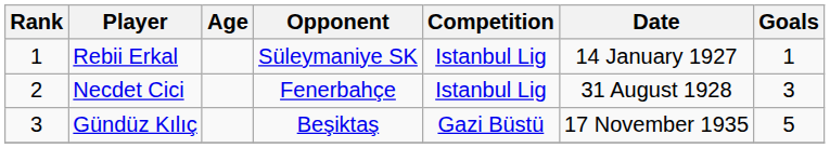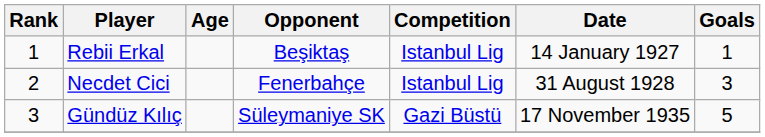Rebii Erkal | Opponent: Süleymaniye SK -> Beşiktaş
Gündüz Kılıç | Opponent: Beşiktaş -> Süleymaniye SK
